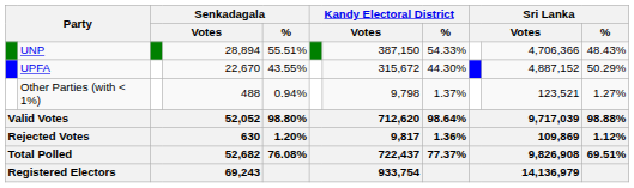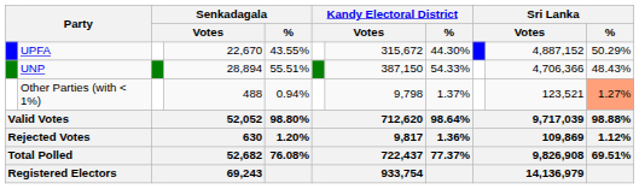rows swapped: UNP <-> UPFA
Other Parties (with < 1%) | Sri Lanka / %: no background -> lightsalmon background
